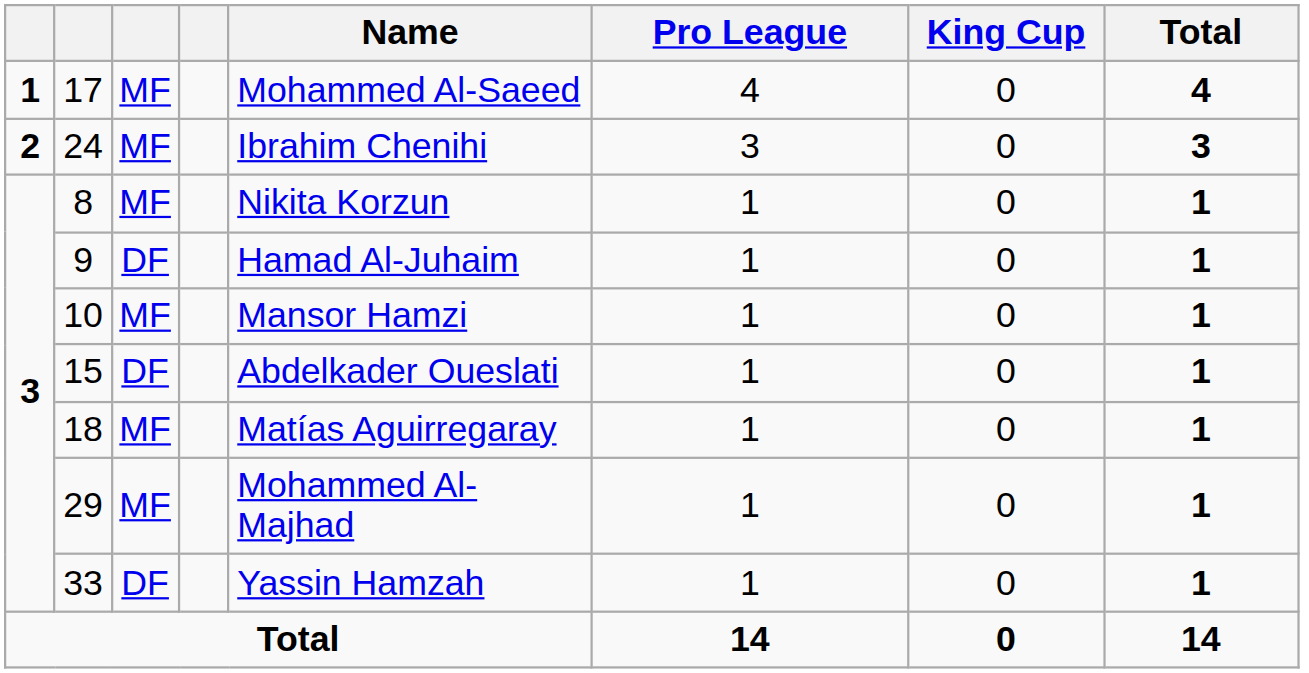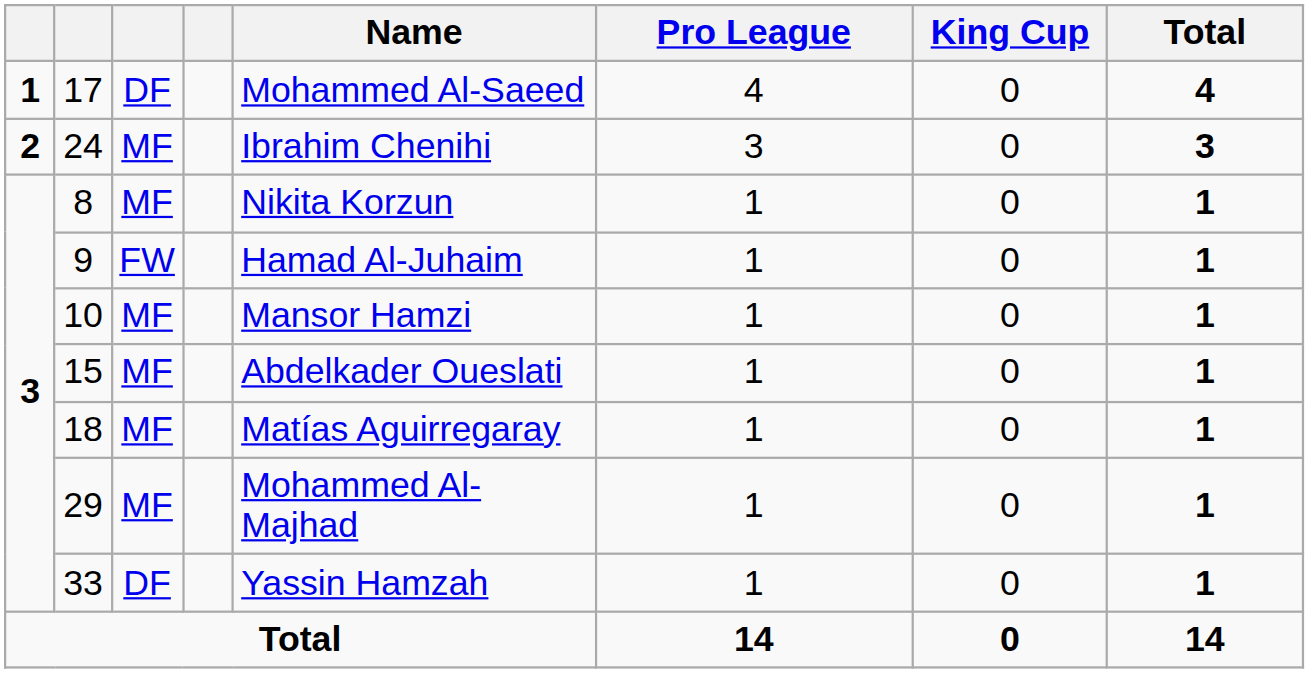17 | column 3: MF -> DF
9 | column 3: DF -> FW
15 | column 3: DF -> MF
